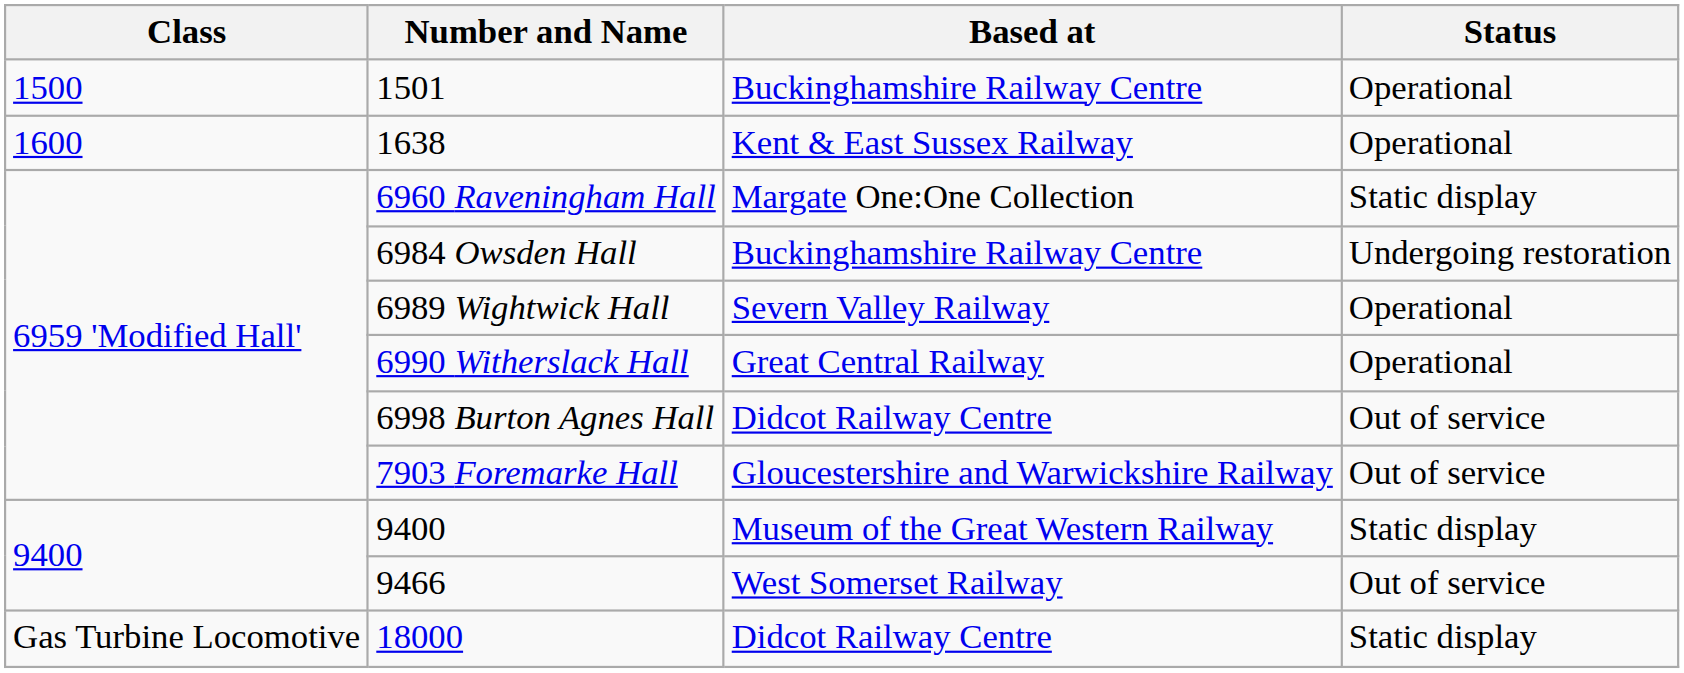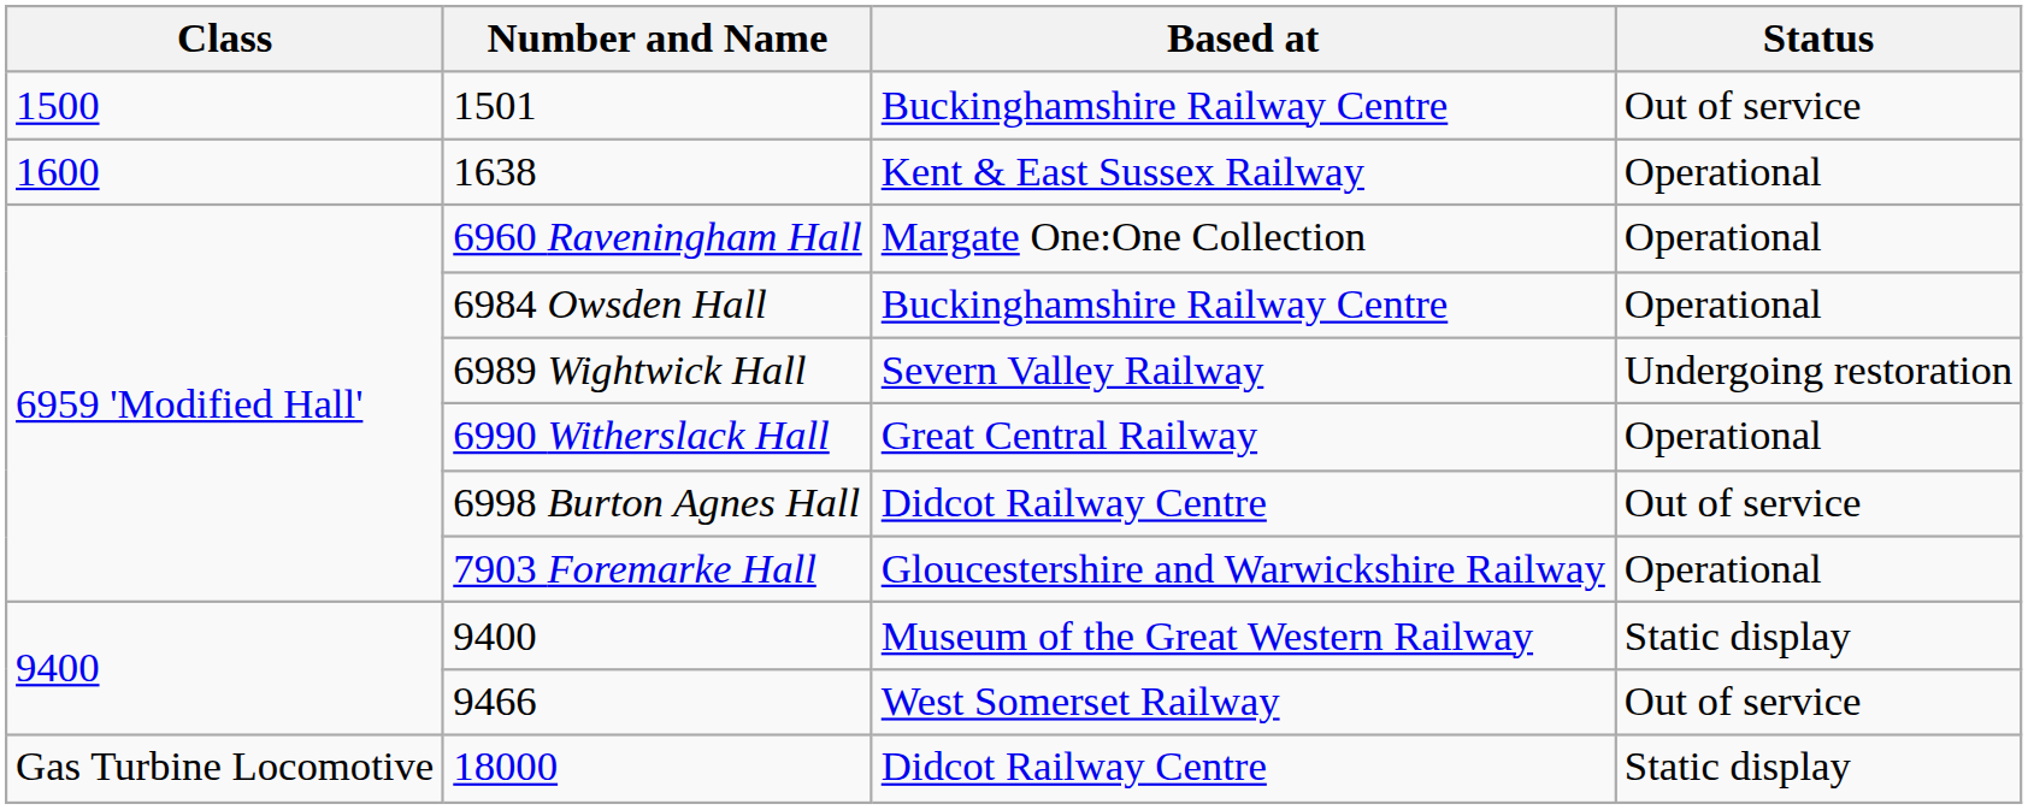1501 | Status: Operational -> Out of service
6960 Raveningham Hall | Status: Static display -> Operational
6984 Owsden Hall | Status: Undergoing restoration -> Operational
6989 Wightwick Hall | Status: Operational -> Undergoing restoration
7903 Foremarke Hall | Status: Out of service -> Operational
